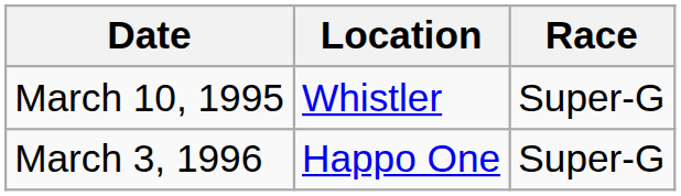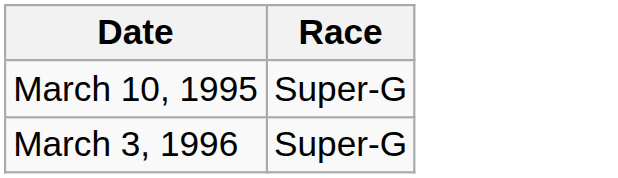- column: Location | Whistler | Happo One
